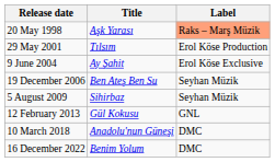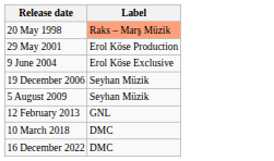- column: Title | Aşk Yarası | Tılsım | Ay Şahit | Ben Ateş Ben Su | Sihirbaz | Gül Kokusu | Anadolu'nun Güneşi | Benim Yolum
